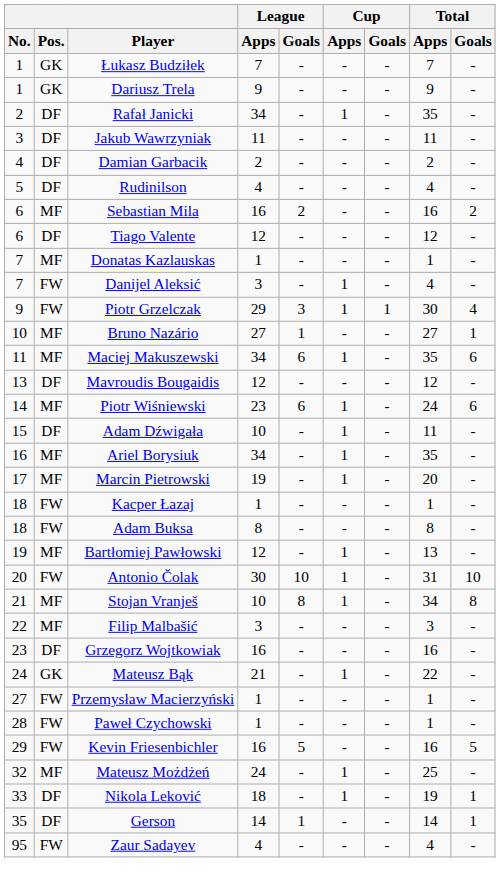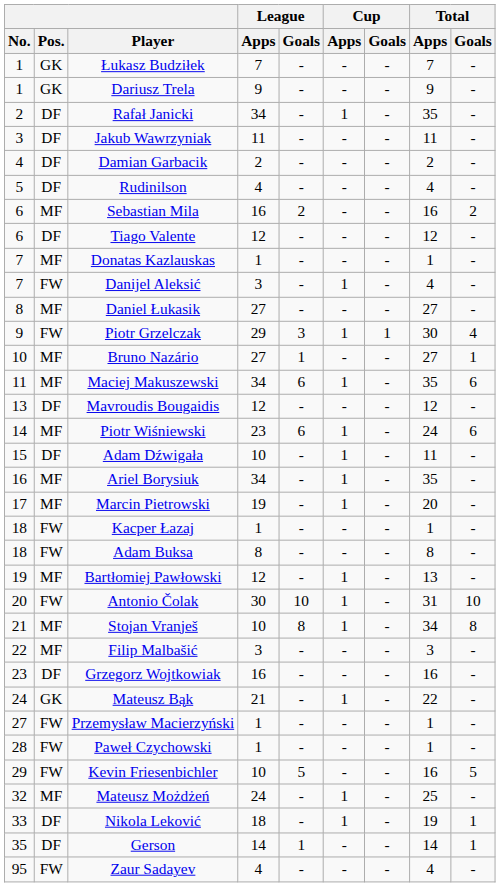+ row: 8 | MF | Daniel Łukasik | 27 | - | - | - | 27 | -
Kevin Friesenbichler | League / Apps: 16 -> 10
